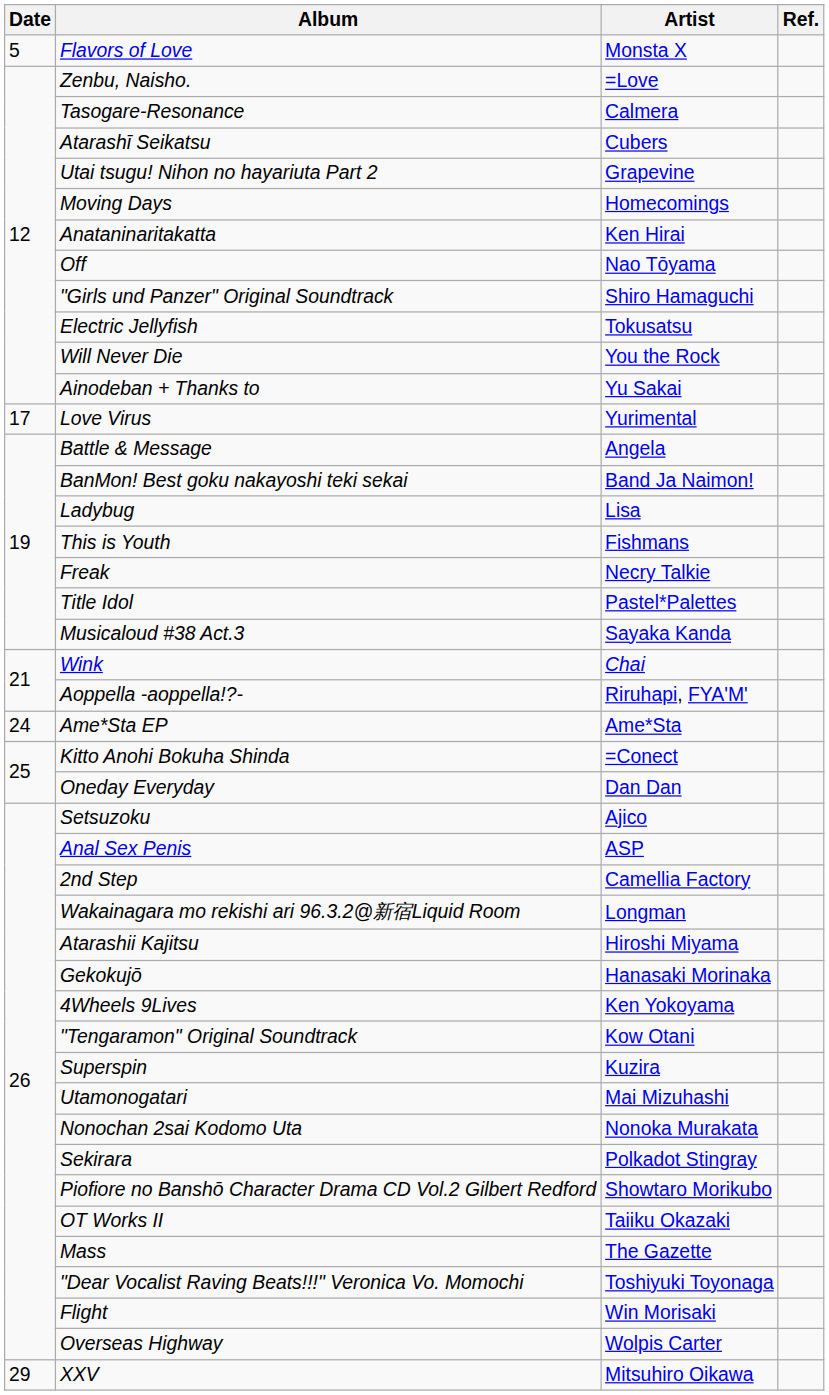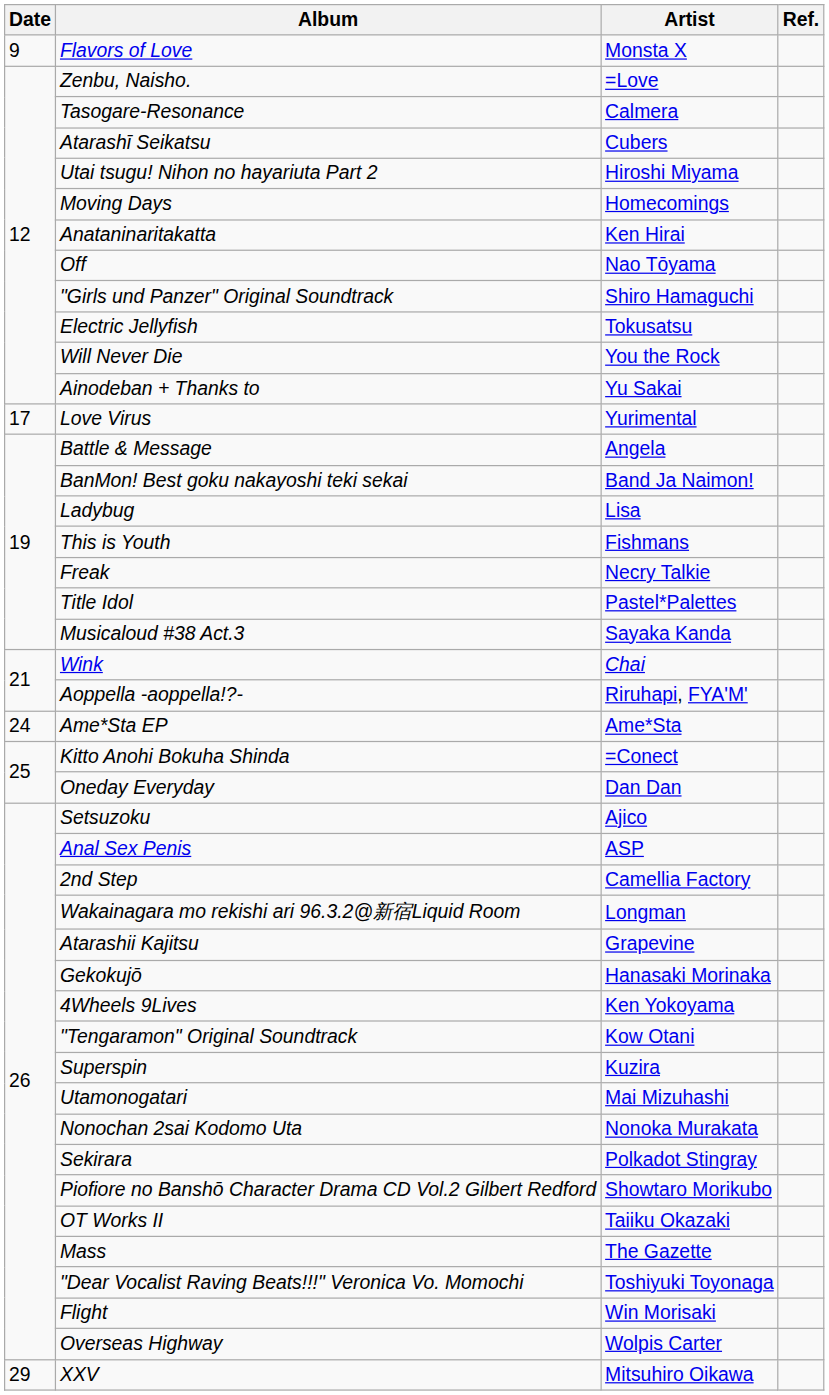Flavors of Love | Date: 5 -> 9
Utai tsugu! Nihon no hayariuta Part 2 | Artist: Grapevine -> Hiroshi Miyama
Atarashii Kajitsu | Artist: Hiroshi Miyama -> Grapevine
